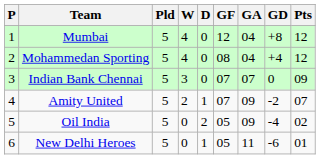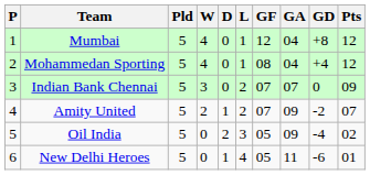+ column: L | 1 | 1 | 2 | 2 | 3 | 4
